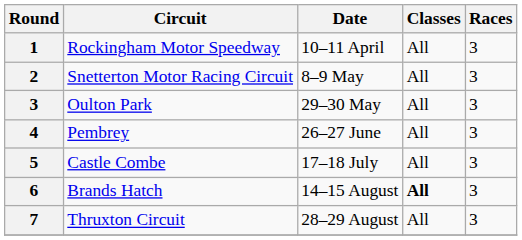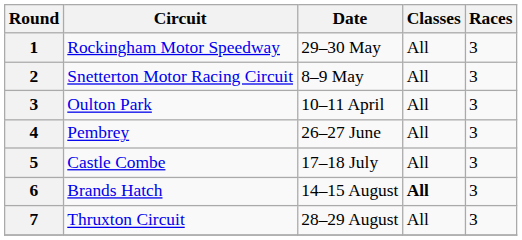Rockingham Motor Speedway | Date: 10–11 April -> 29–30 May
Oulton Park | Date: 29–30 May -> 10–11 April
